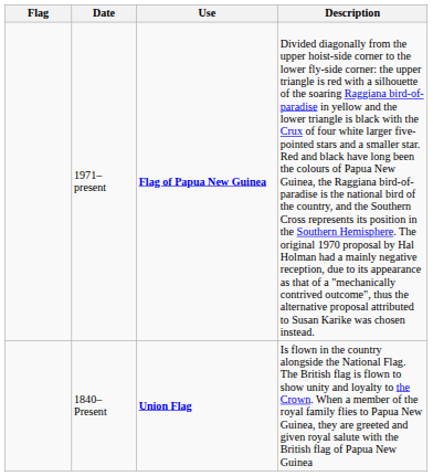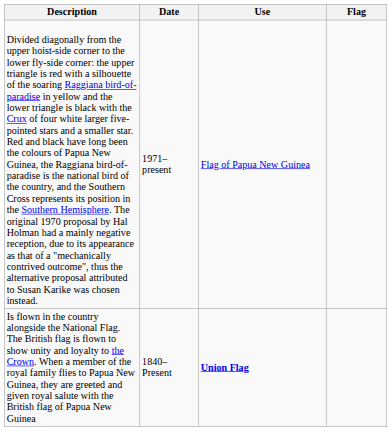columns swapped: Flag <-> Description
1971–present | Use: bold -> normal
